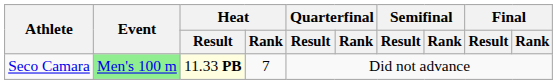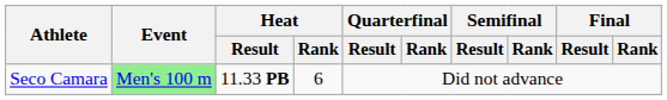Seco Camara | Heat / Result: lightyellow background -> no background
Seco Camara | Heat / Rank: 7 -> 6
